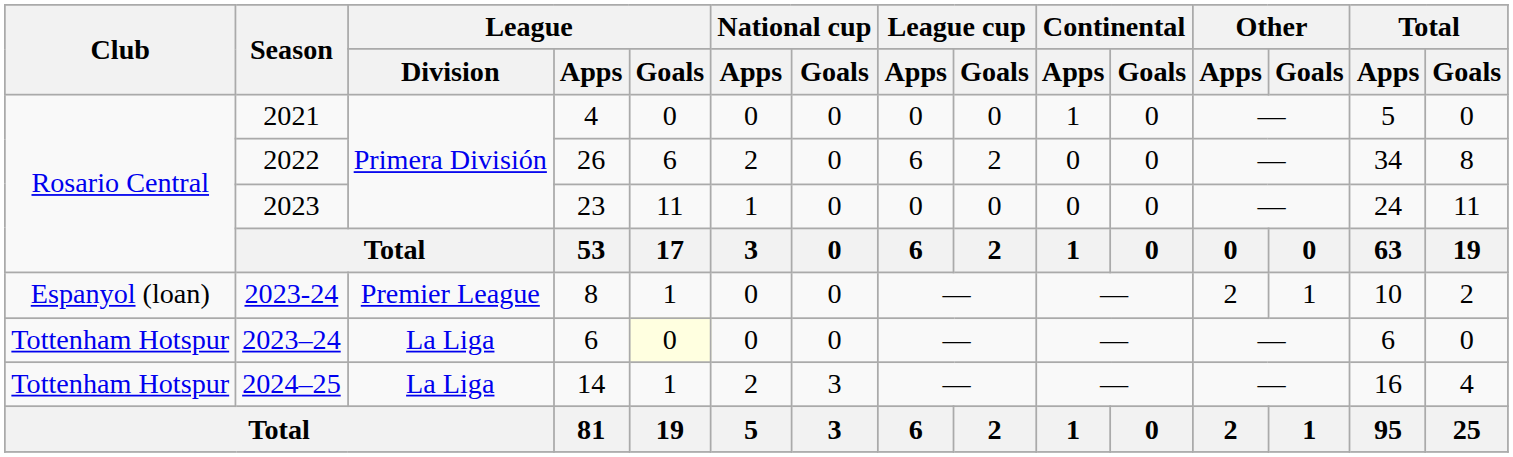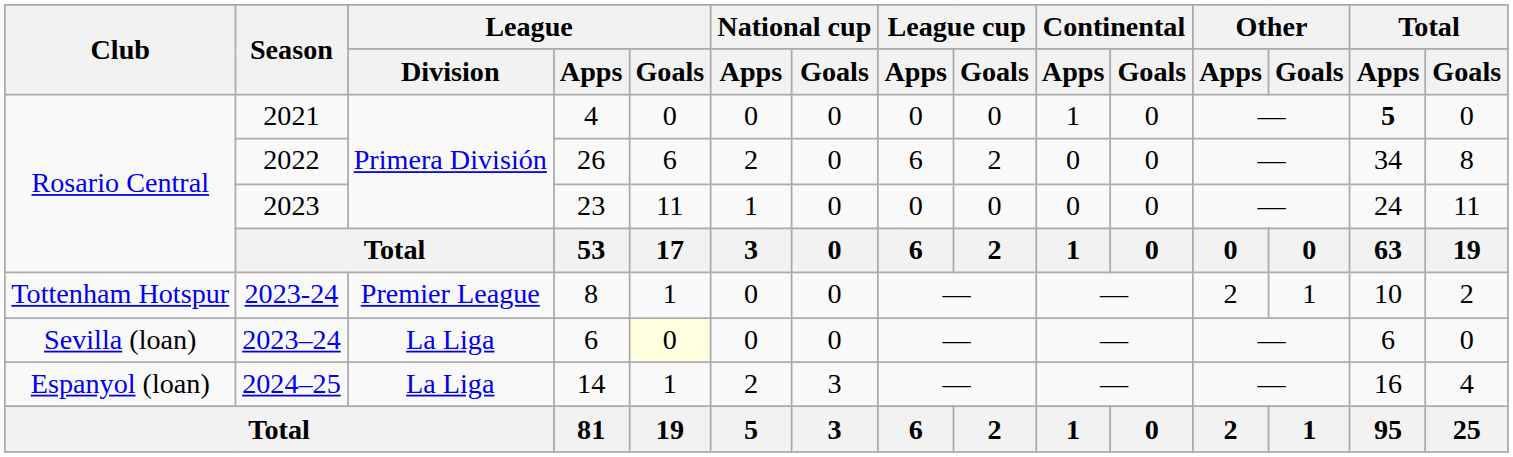2021 | Total / Apps: normal -> bold
2023-24 | Club: Espanyol (loan) -> Tottenham Hotspur
2023–24 | Club: Tottenham Hotspur -> Sevilla (loan)
2024–25 | Club: Tottenham Hotspur -> Espanyol (loan)
